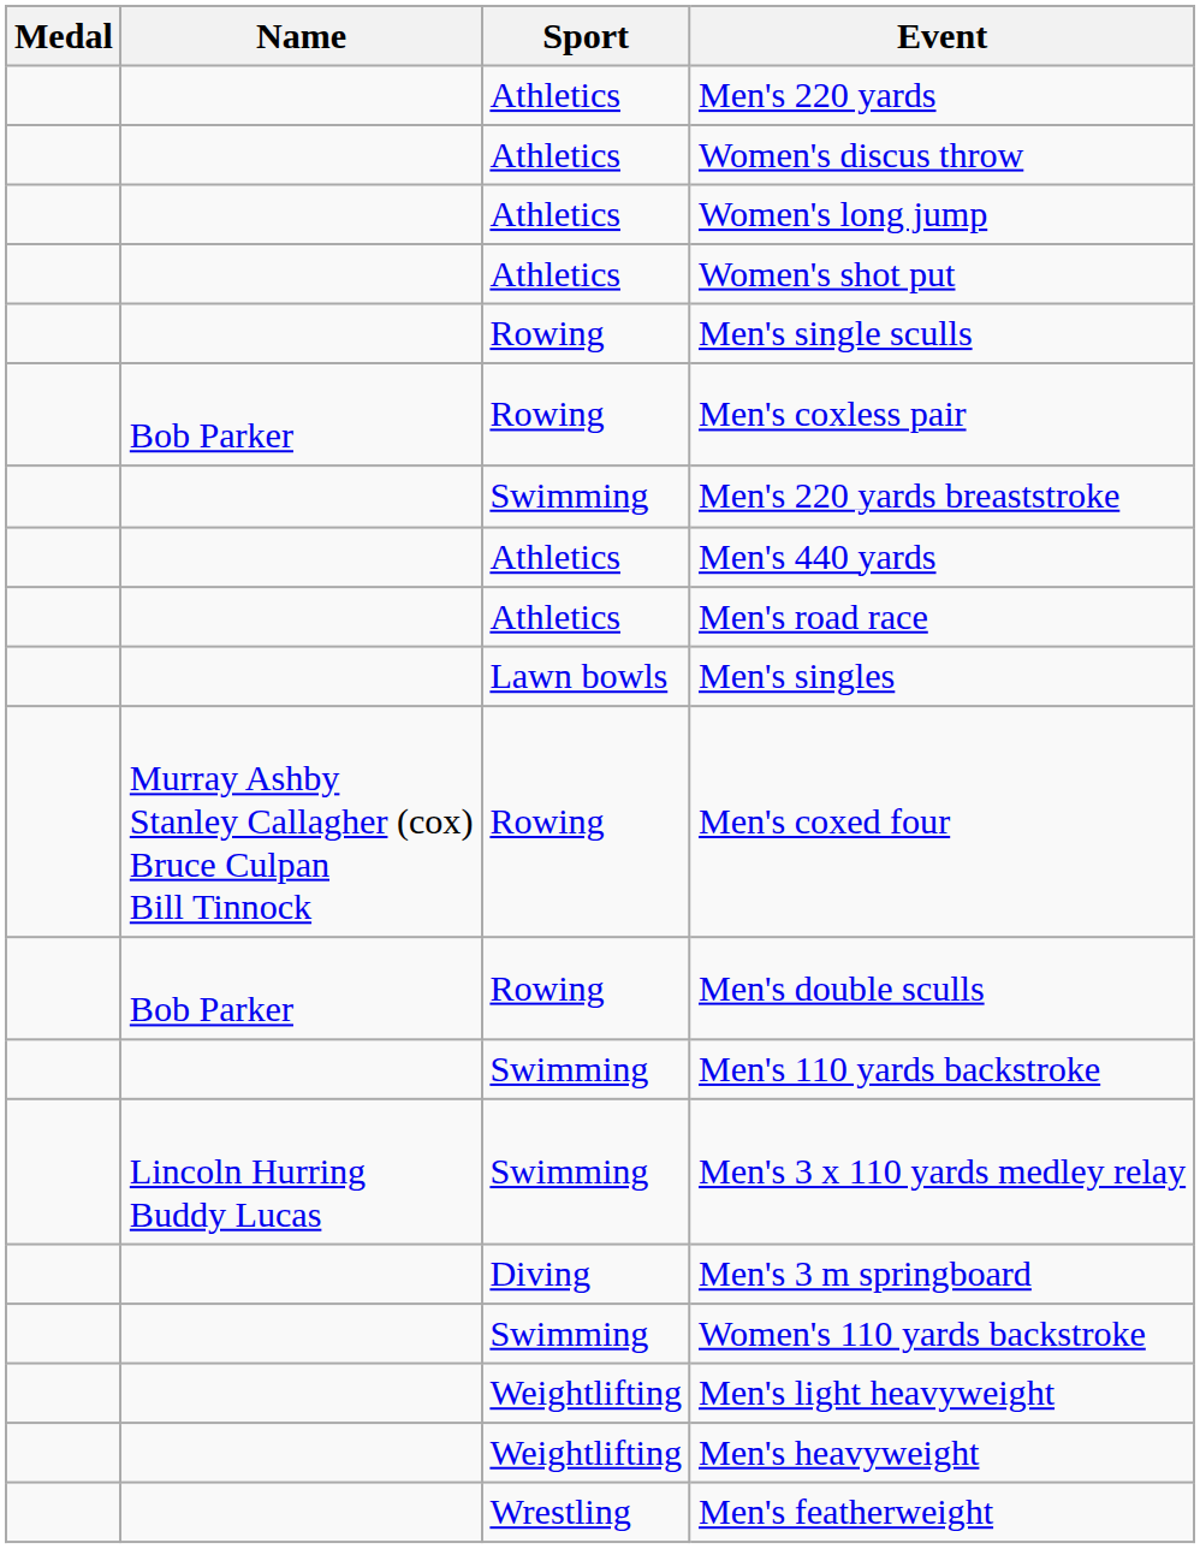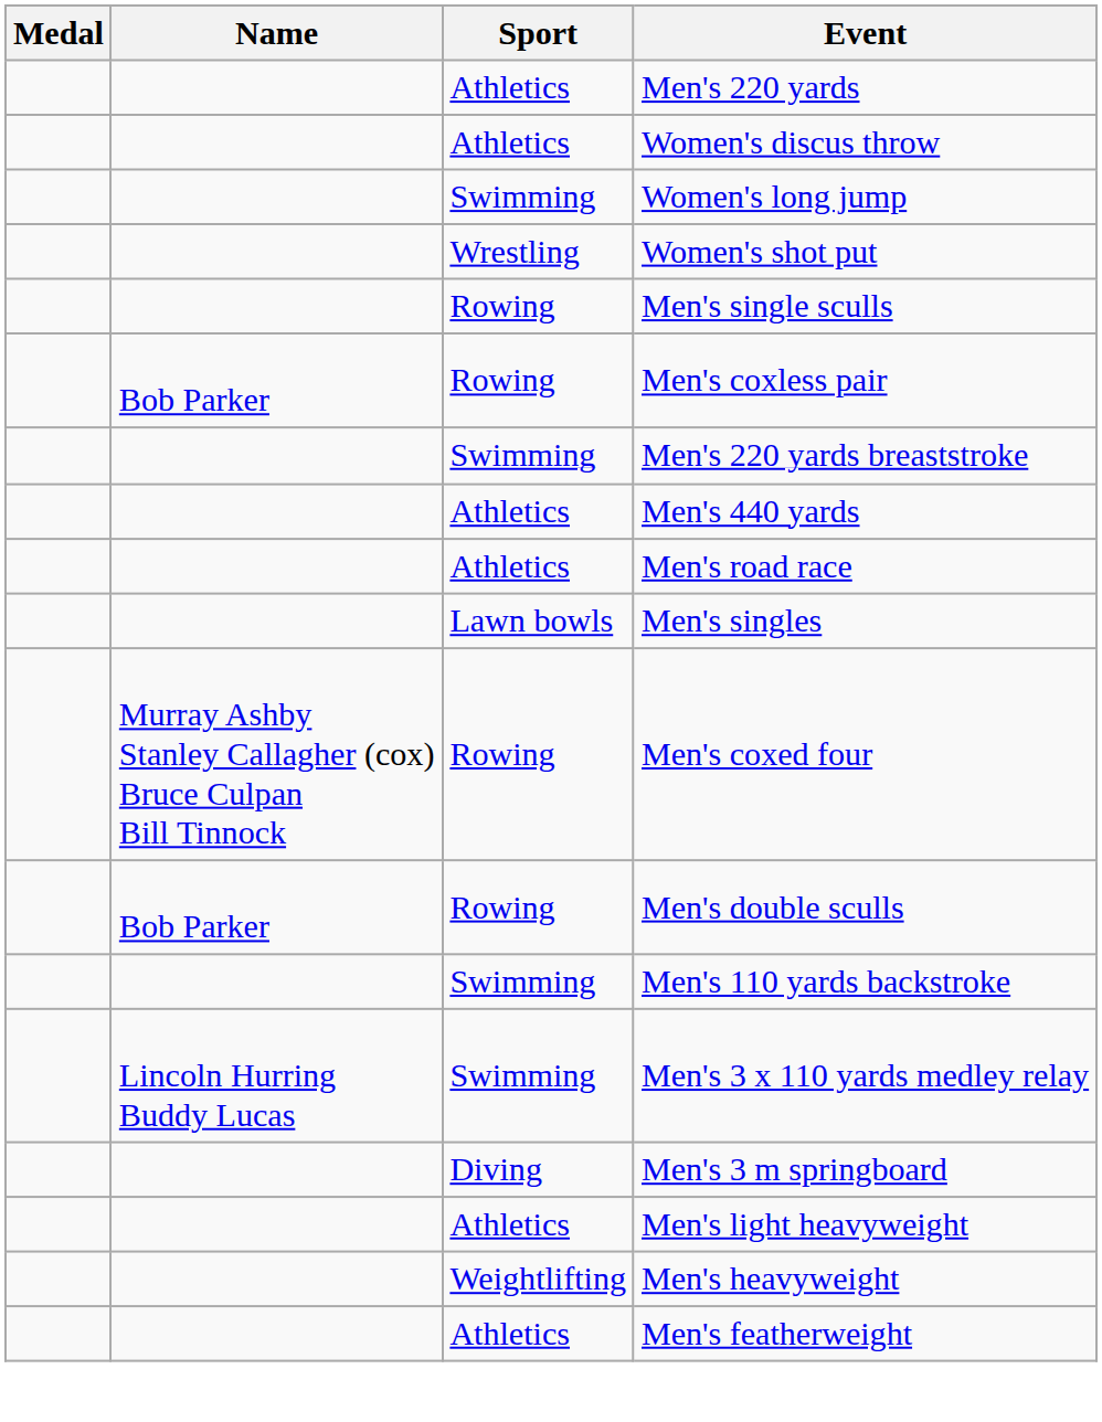Women's long jump | Sport: Athletics -> Swimming
Women's shot put | Sport: Athletics -> Wrestling
- row: Swimming | Women's 110 yards backstroke
Men's light heavyweight | Sport: Weightlifting -> Athletics
Men's featherweight | Sport: Wrestling -> Athletics
